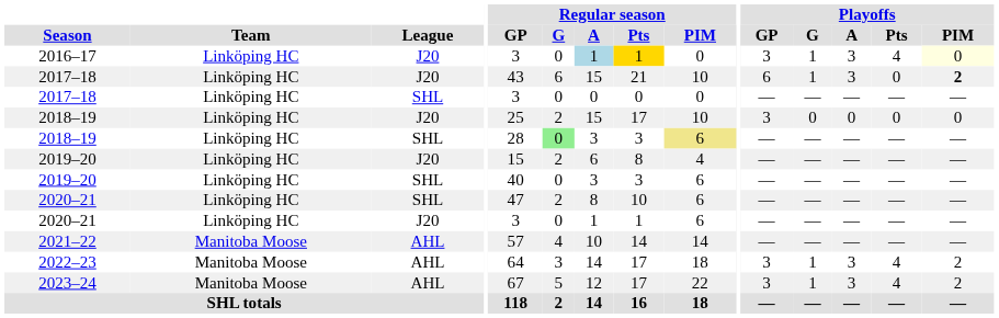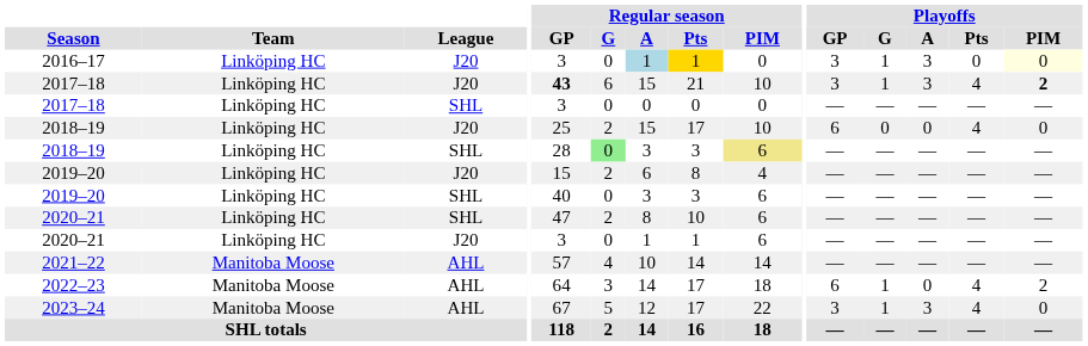2016–17 | Playoffs / Pts: 4 -> 0
2017–18 / J20 | Regular season / GP: normal -> bold
2017–18 / J20 | Playoffs / GP: 6 -> 3
2017–18 / J20 | Playoffs / Pts: 0 -> 4
2018–19 / J20 | Playoffs / GP: 3 -> 6
2018–19 / J20 | Playoffs / Pts: 0 -> 4
2022–23 | Playoffs / GP: 3 -> 6
2022–23 | Playoffs / A: 3 -> 0
2023–24 | Playoffs / PIM: 2 -> 0
